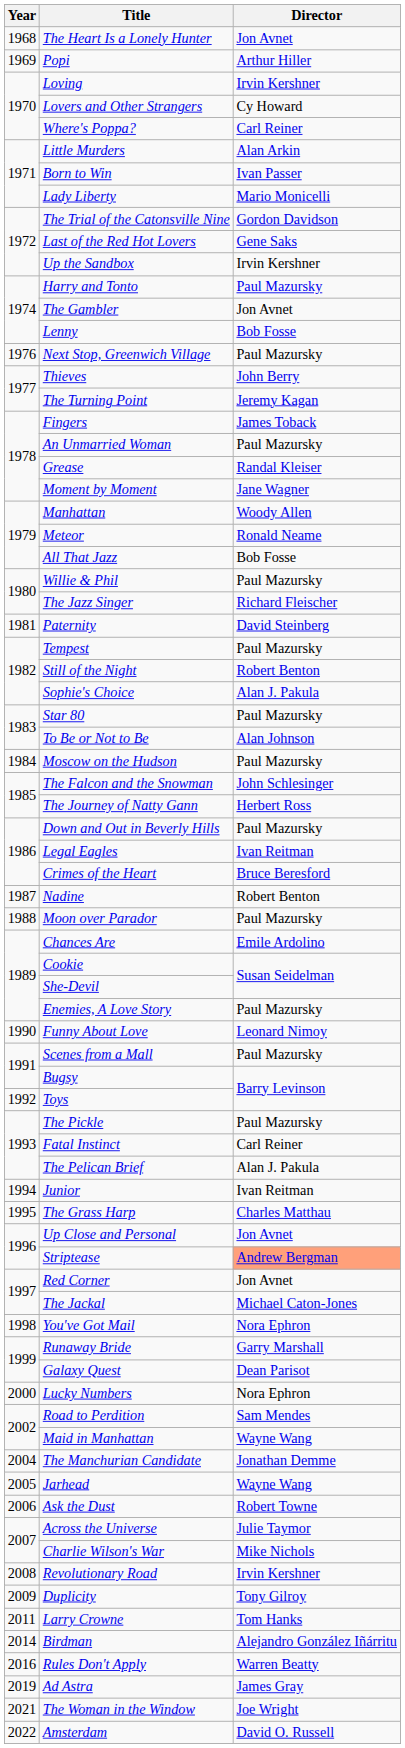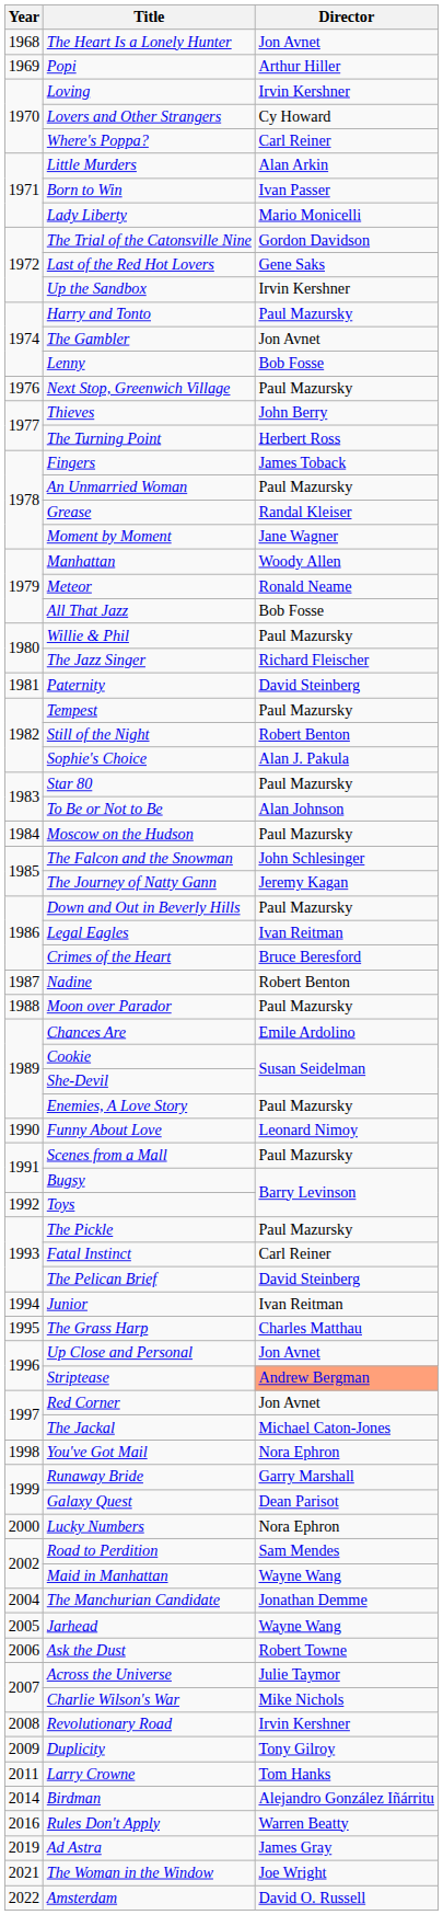The Turning Point | Director: Jeremy Kagan -> Herbert Ross
The Journey of Natty Gann | Director: Herbert Ross -> Jeremy Kagan
The Pelican Brief | Director: Alan J. Pakula -> David Steinberg
